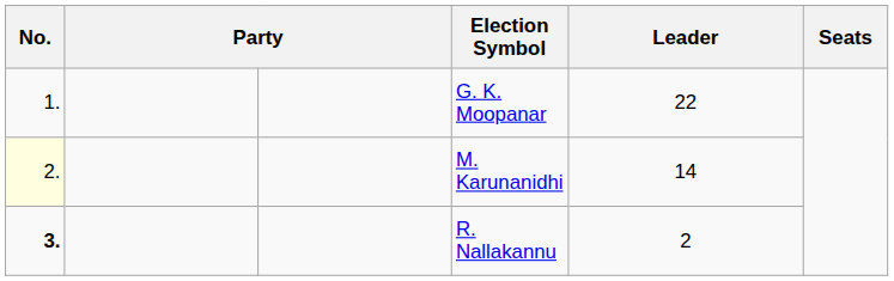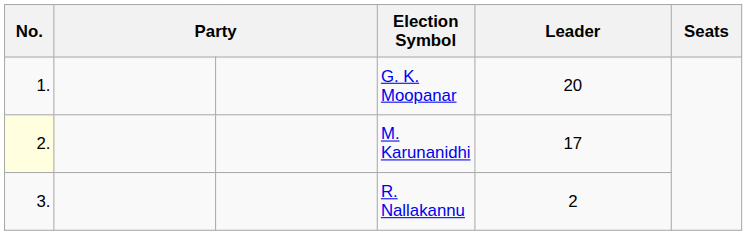G. K. Moopanar | Leader: 22 -> 20
M. Karunanidhi | Leader: 14 -> 17
R. Nallakannu | No.: bold -> normal
